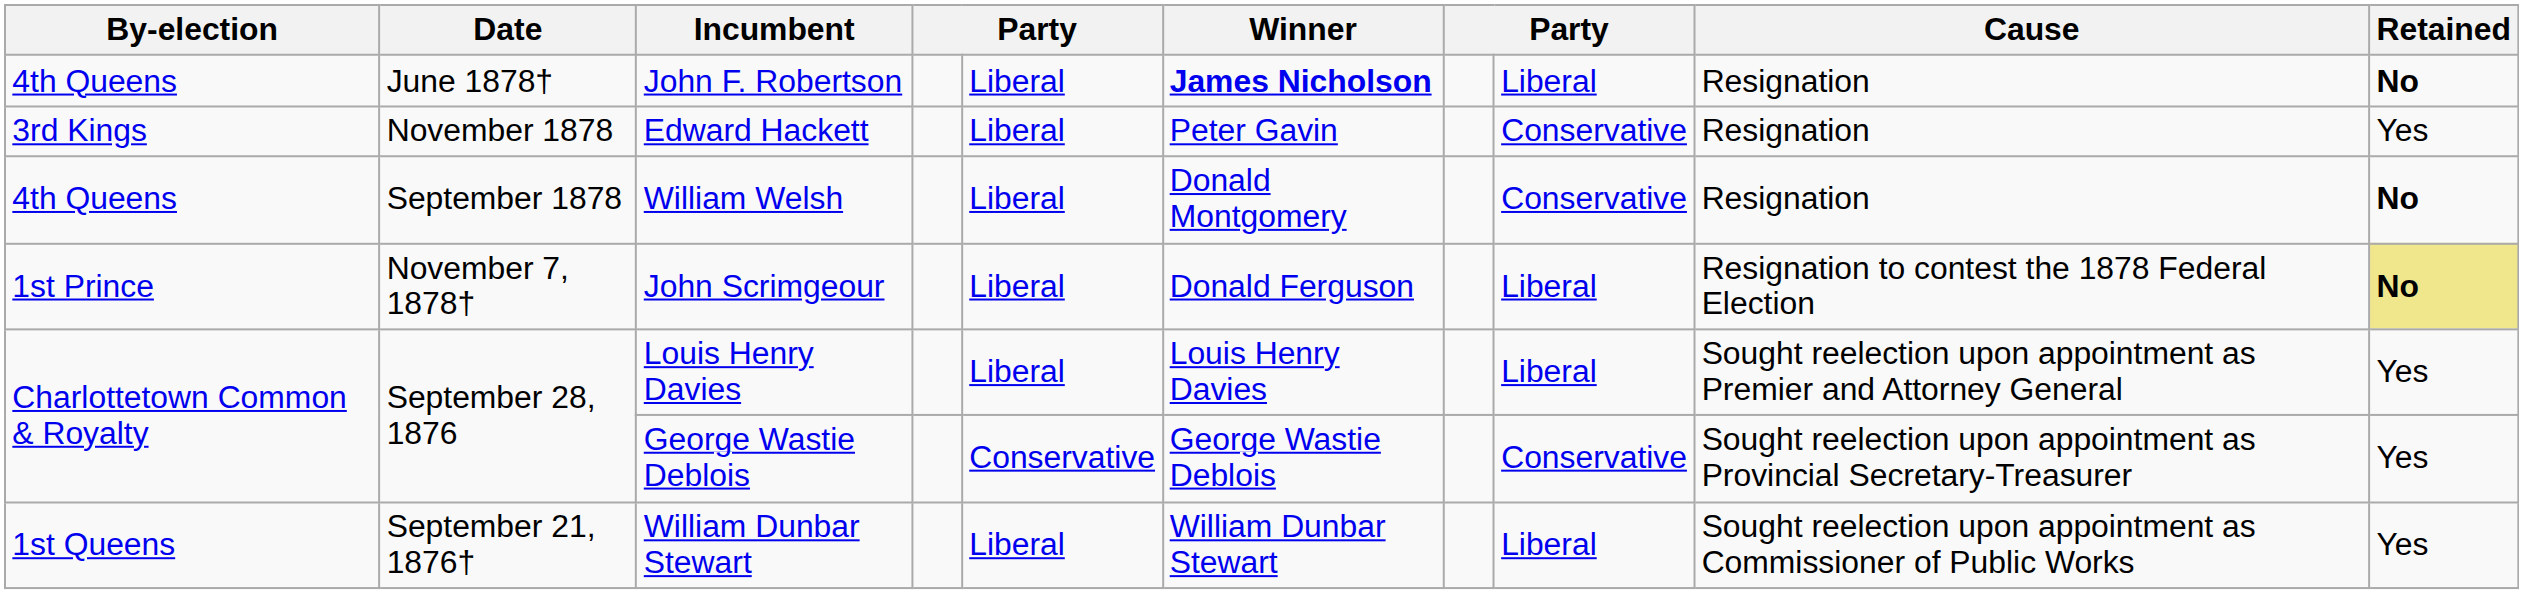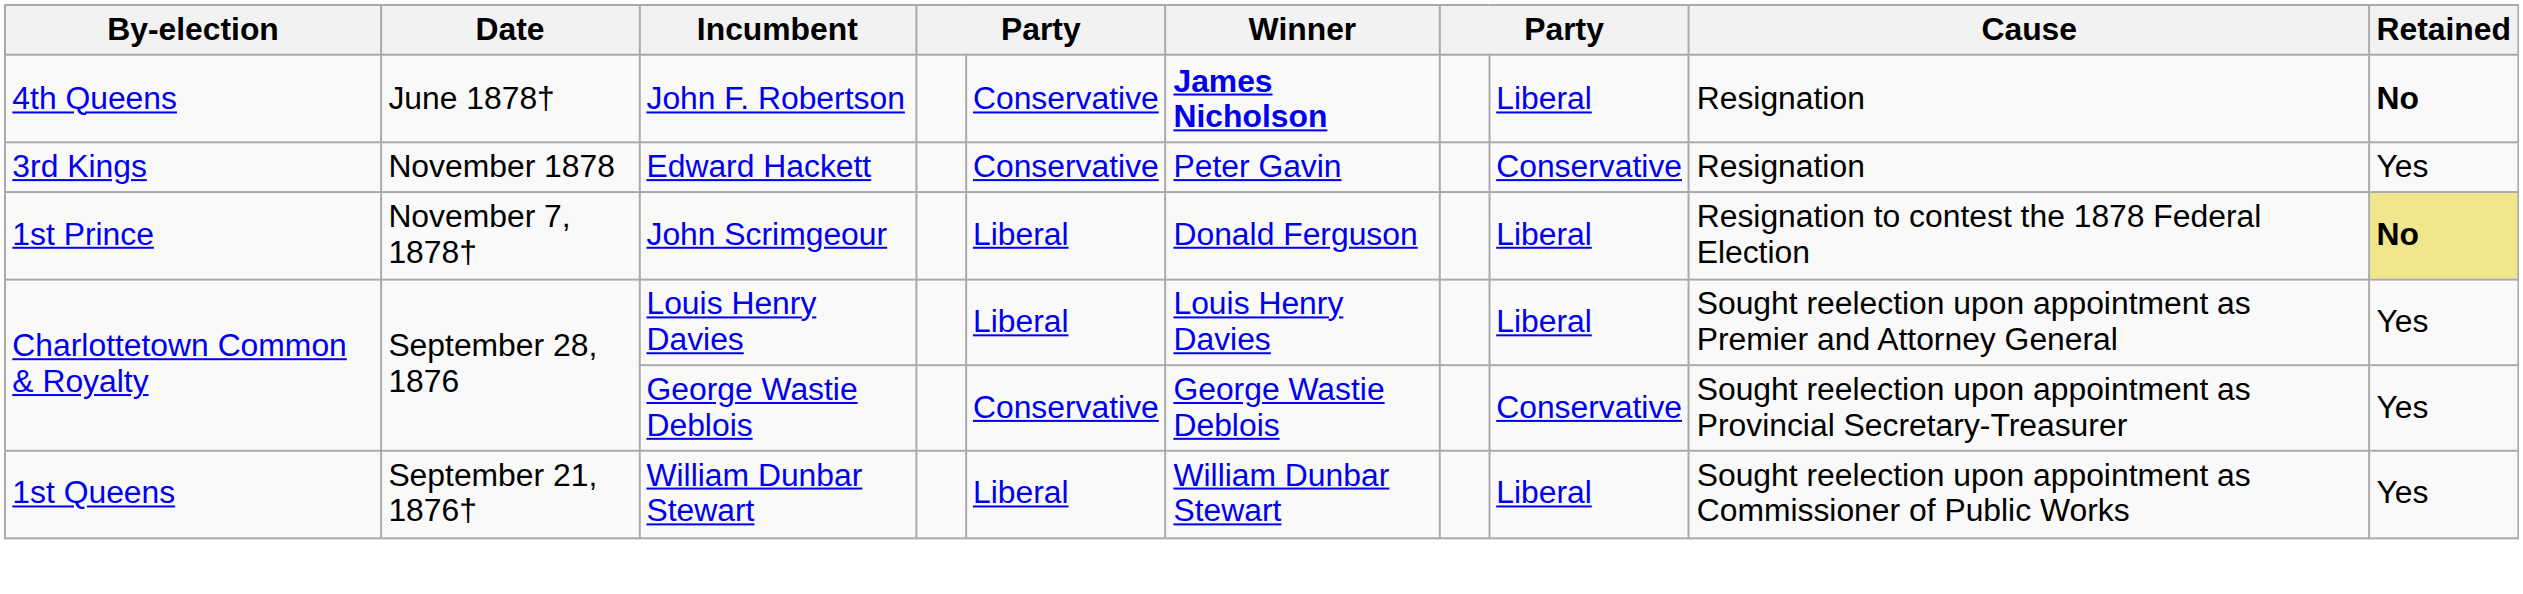John F. Robertson | column 5: Liberal -> Conservative
Edward Hackett | column 5: Liberal -> Conservative
- row: 4th Queens | September 1878 | William Welsh | Liberal | Donald Montgomery | Conservative | Resignation | No
